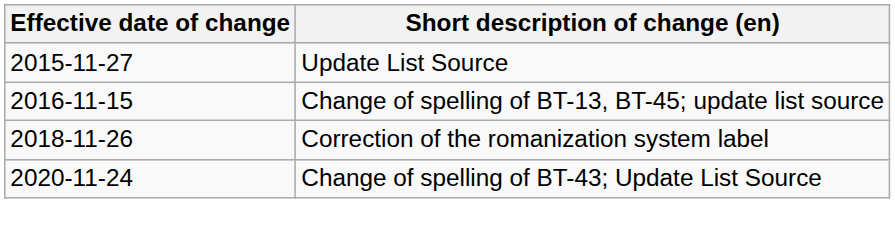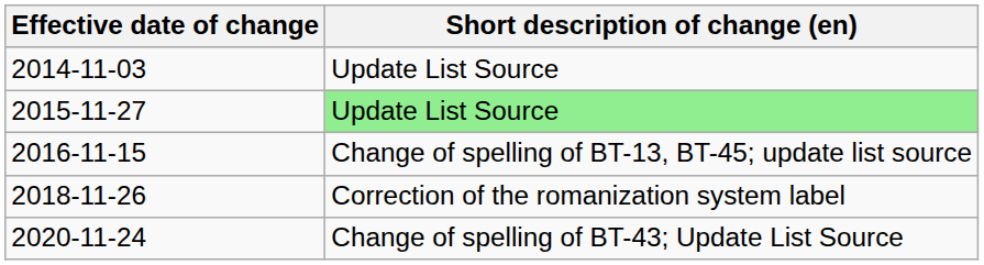+ row: 2014-11-03 | Update List Source
2015-11-27 | Short description of change (en): no background -> lightgreen background
